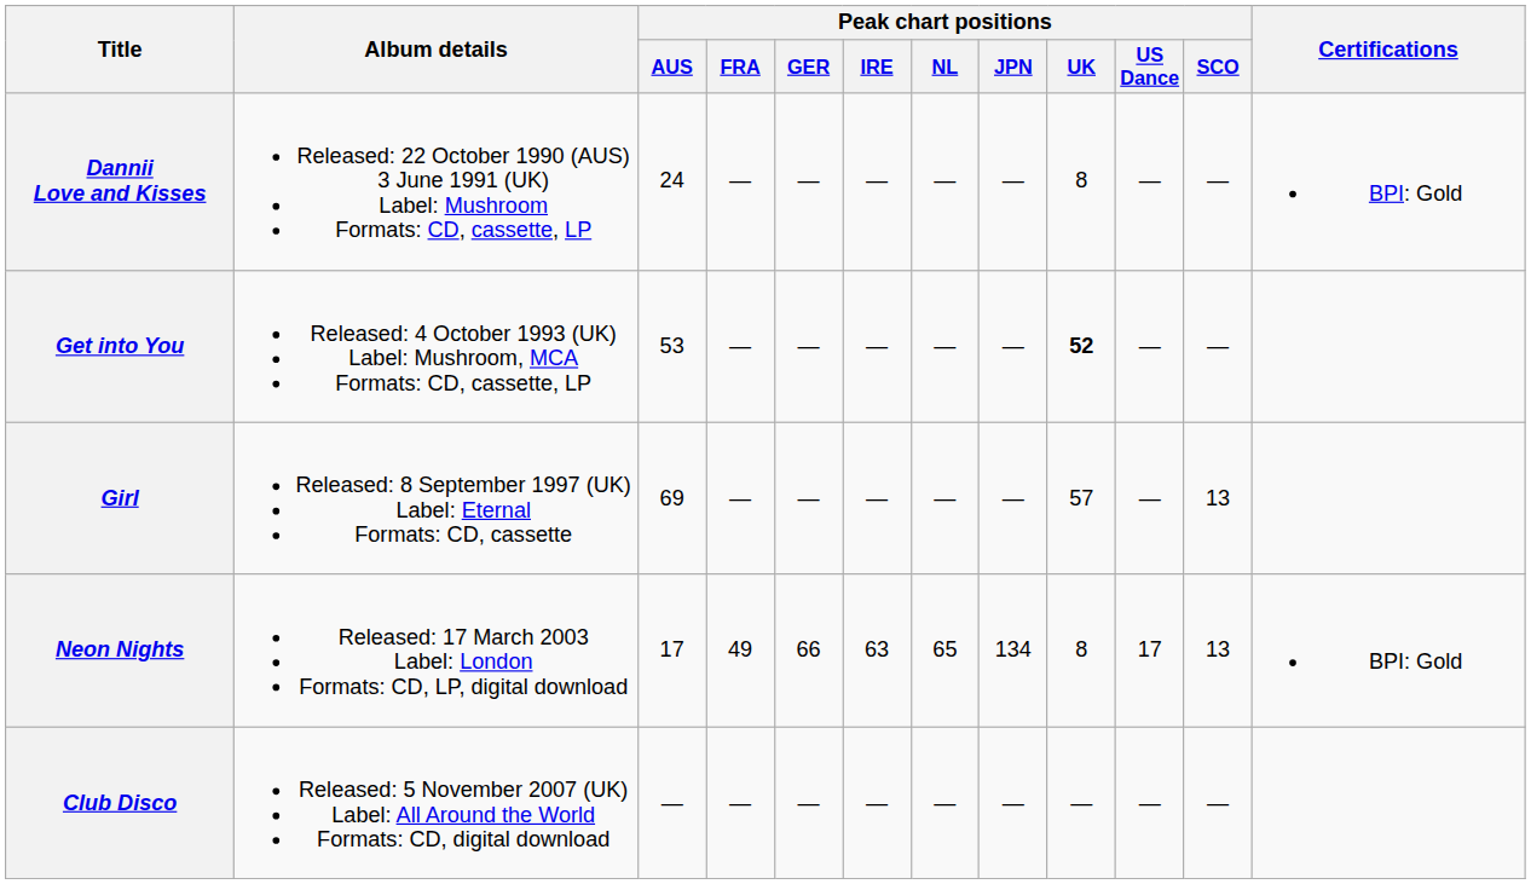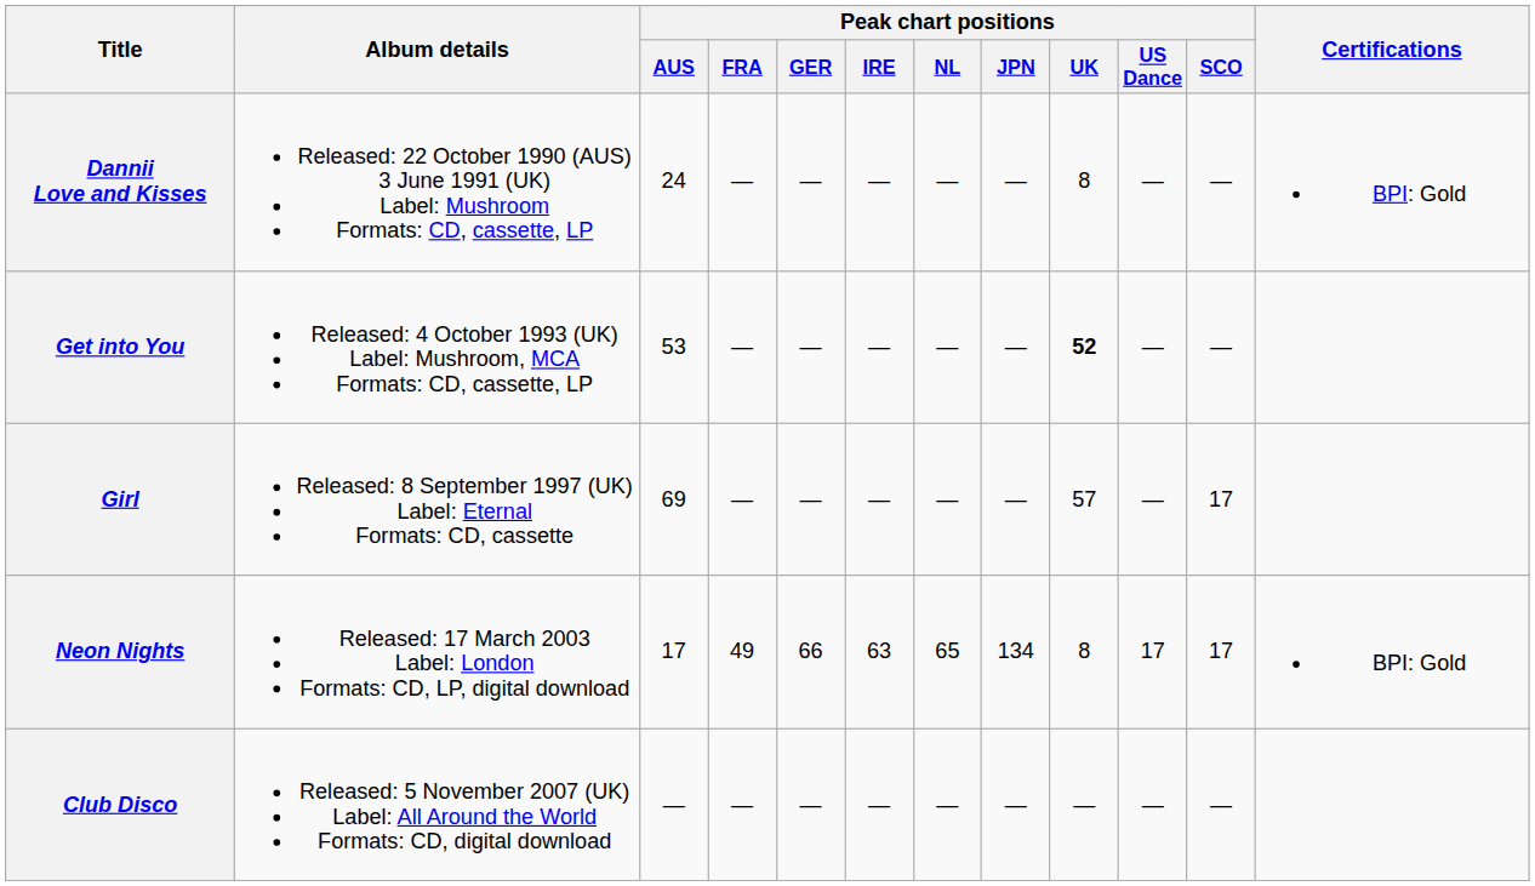Girl | Peak chart positions / SCO: 13 -> 17
Neon Nights | Peak chart positions / SCO: 13 -> 17
